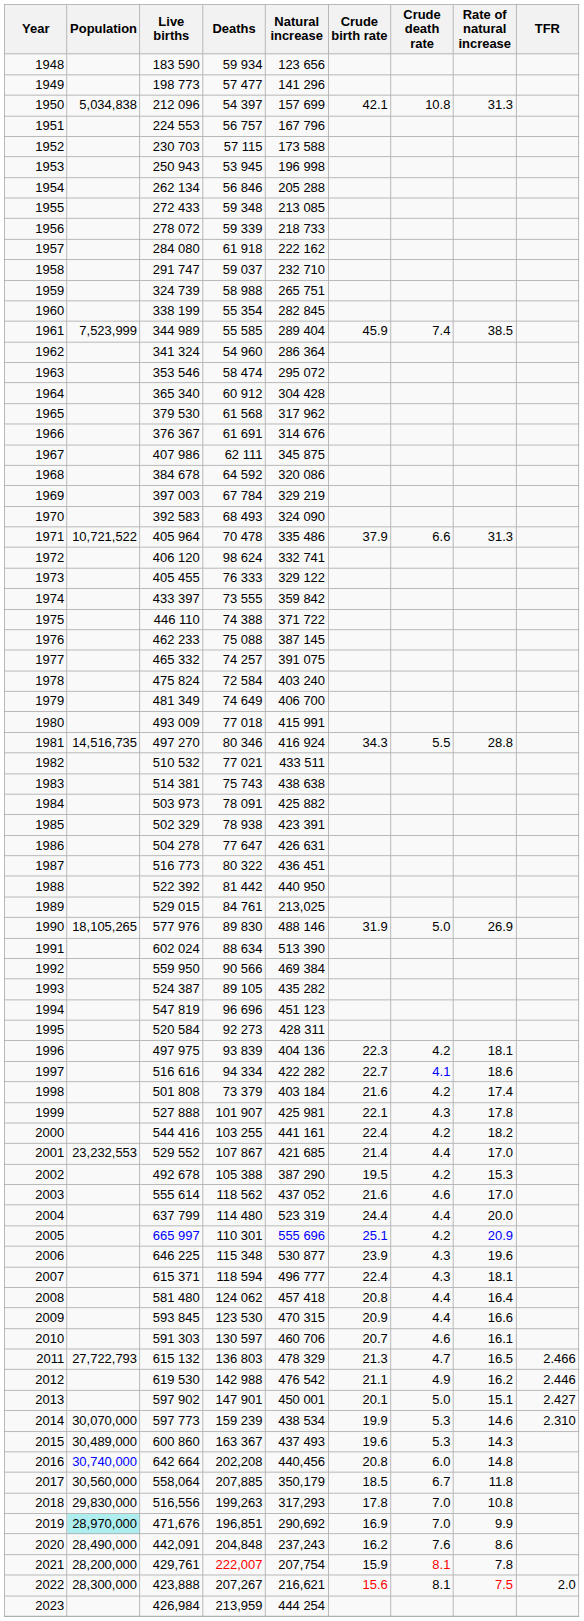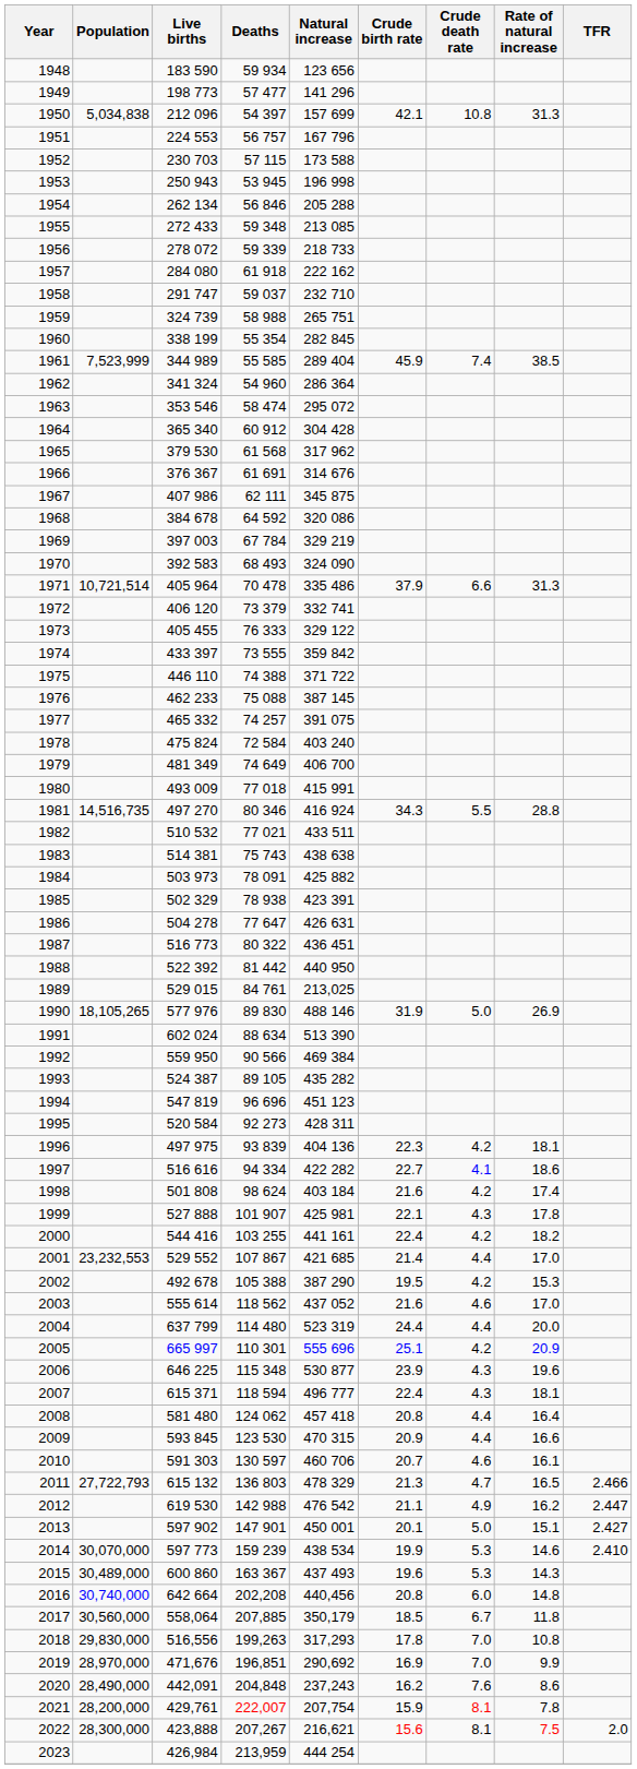1971 | Population: 10,721,522 -> 10,721,514
1972 | Deaths: 98 624 -> 73 379
1998 | Deaths: 73 379 -> 98 624
2012 | TFR: 2.446 -> 2.447
2014 | TFR: 2.310 -> 2.410
2019 | Population: paleturquoise background -> no background
